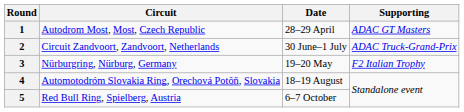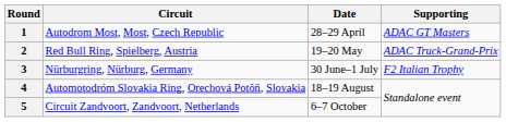2 | Circuit: Circuit Zandvoort, Zandvoort, Netherlands -> Red Bull Ring, Spielberg, Austria
2 | Date: 30 June–1 July -> 19–20 May
3 | Date: 19–20 May -> 30 June–1 July
5 | Circuit: Red Bull Ring, Spielberg, Austria -> Circuit Zandvoort, Zandvoort, Netherlands
